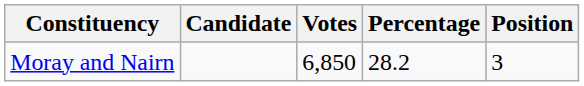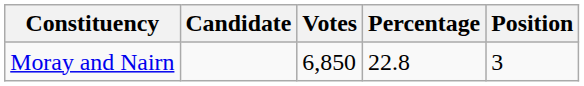Moray and Nairn | Percentage: 28.2 -> 22.8
